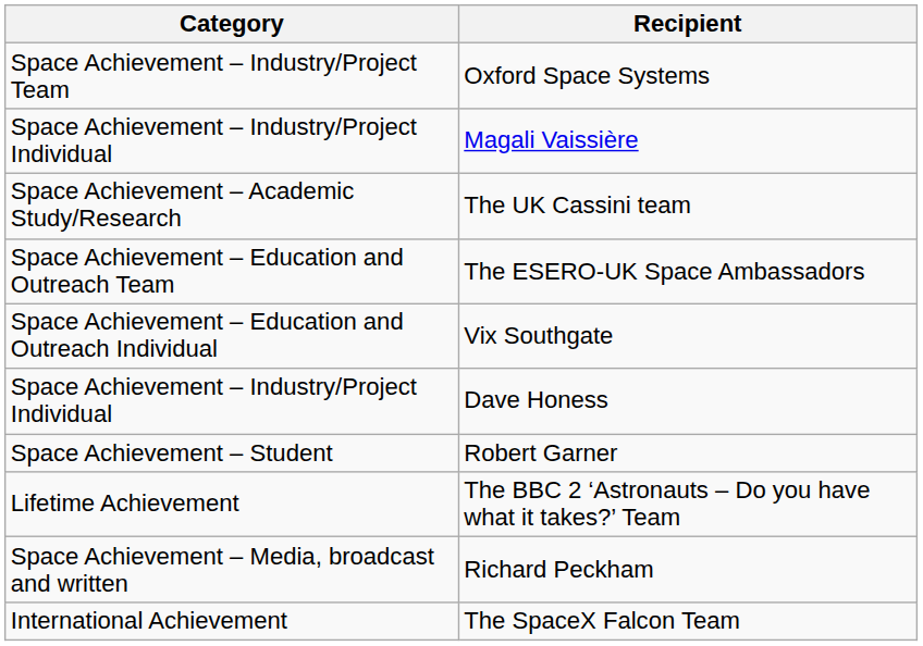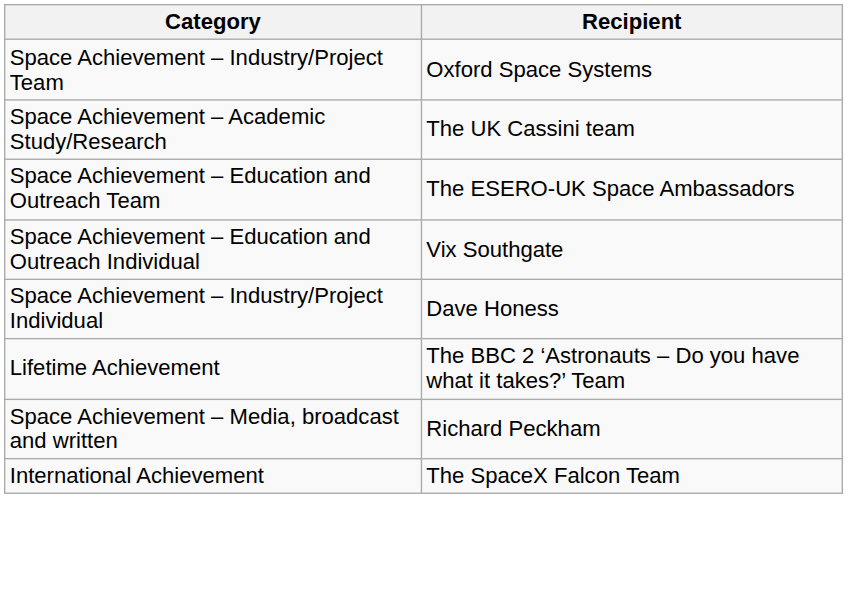- row: Space Achievement – Industry/Project Individual | Magali Vaissière
- row: Space Achievement – Student | Robert Garner
